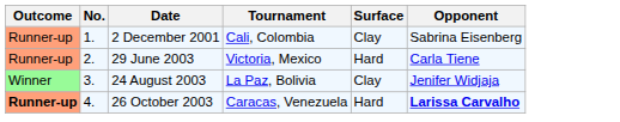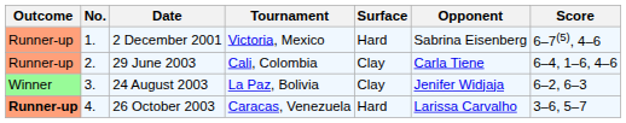+ column: Score | 6–7(5), 4–6 | 6–4, 1–6, 4–6 | 6–2, 6–3 | 3–6, 5–7
2 December 2001 | Tournament: Cali, Colombia -> Victoria, Mexico
2 December 2001 | Surface: Clay -> Hard
29 June 2003 | Tournament: Victoria, Mexico -> Cali, Colombia
29 June 2003 | Surface: Hard -> Clay
26 October 2003 | Opponent: bold -> normal
